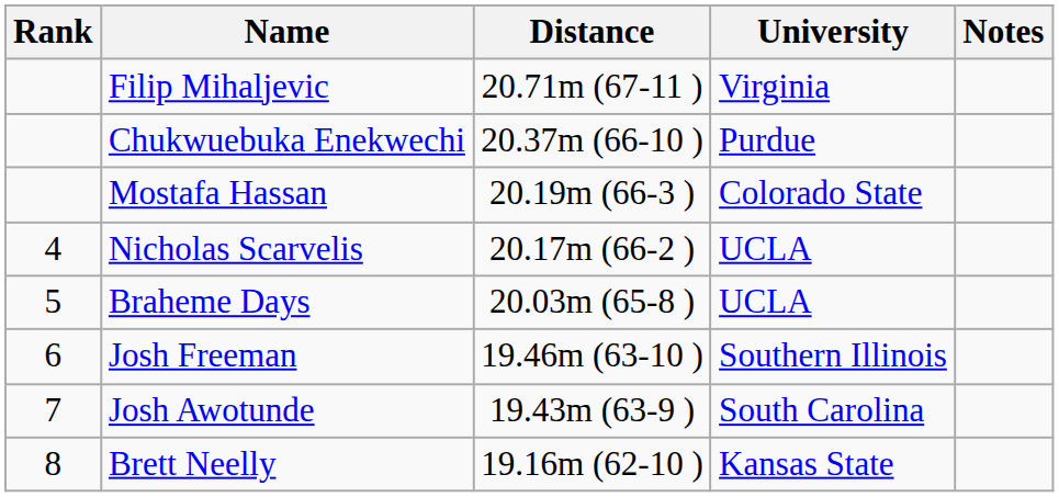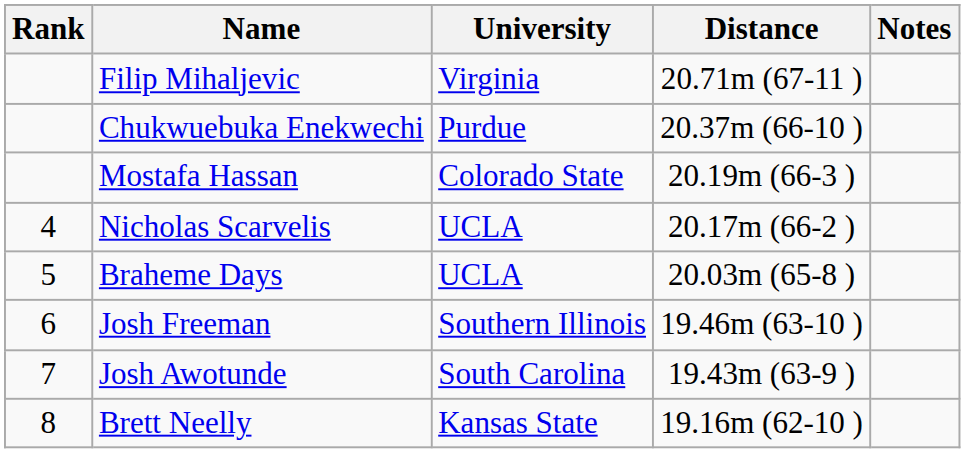columns swapped: University <-> Distance
